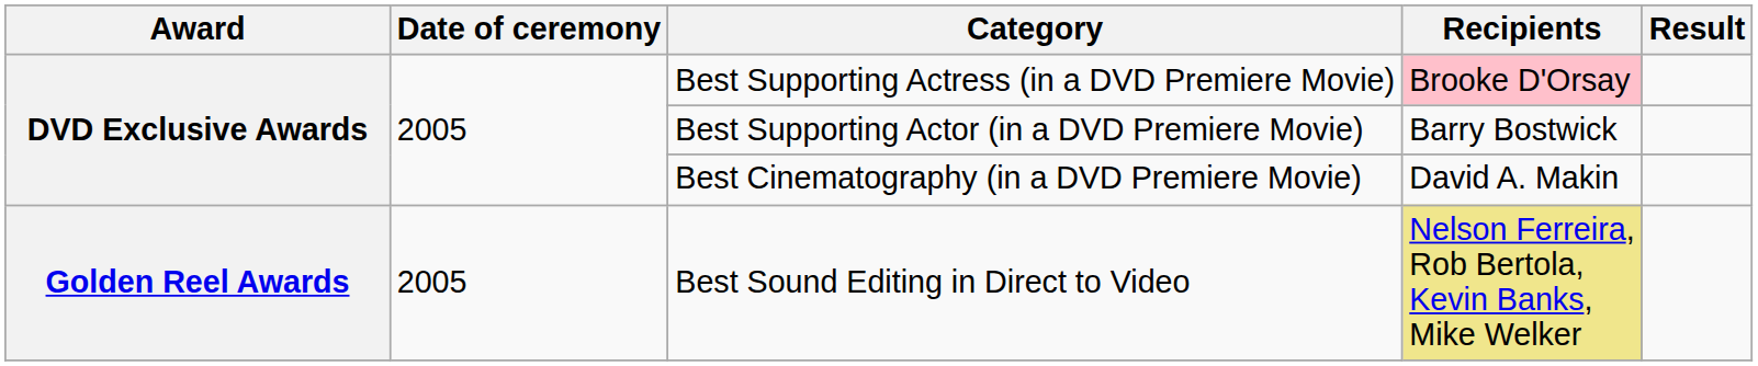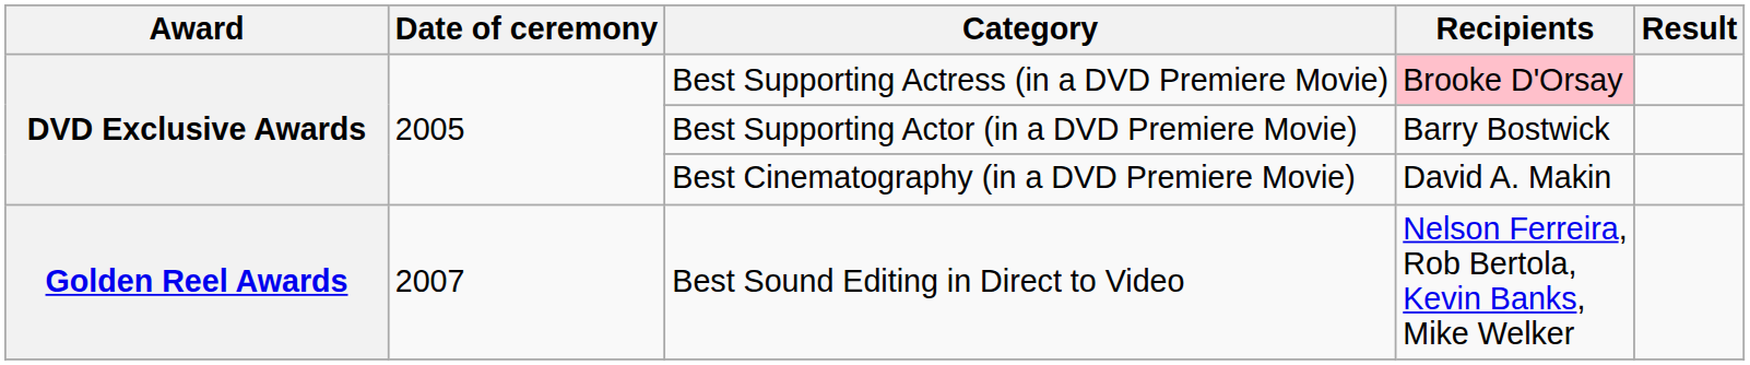Best Sound Editing in Direct to Video | Date of ceremony: 2005 -> 2007
Best Sound Editing in Direct to Video | Recipients: khaki background -> no background
